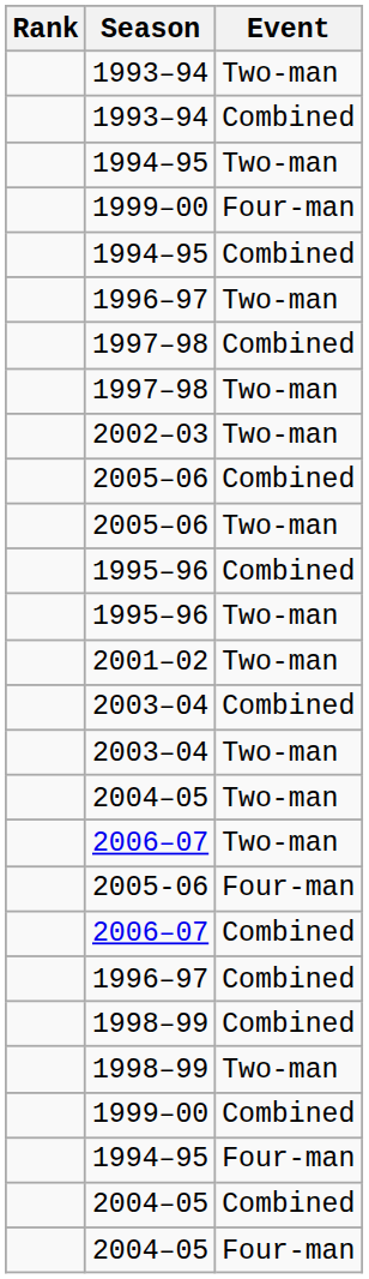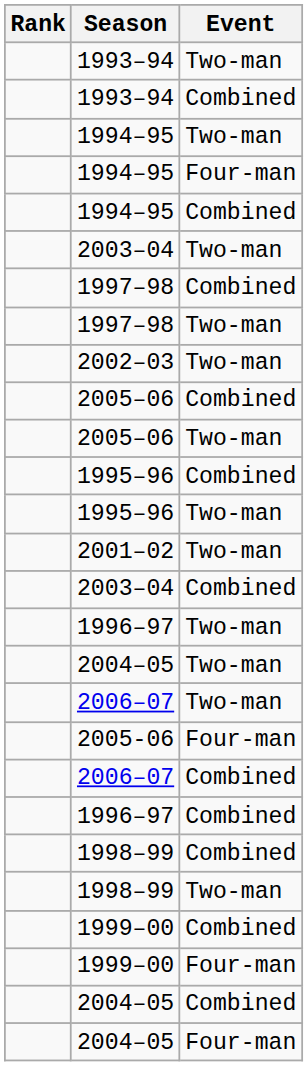rows swapped: 1994–95 / Four-man <-> 1999–00 / Four-man
rows swapped: 1996–97 / Two-man <-> 2003–04 / Two-man
